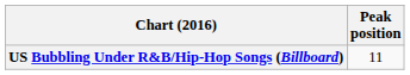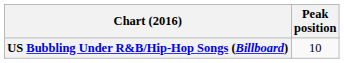US Bubbling Under R&B/Hip-Hop Songs (Billboard) | Peak position: 11 -> 10
